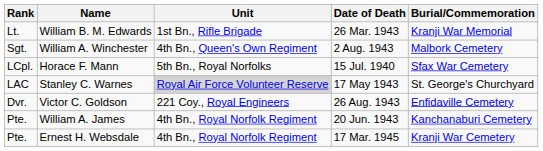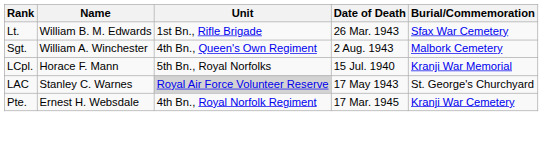William B. M. Edwards | Burial/Commemoration: Kranji War Memorial -> Sfax War Cemetery
Horace F. Mann | Burial/Commemoration: Sfax War Cemetery -> Kranji War Memorial
- row: Dvr. | Victor C. Goldson | 221 Coy., Royal Engineers | 26 Aug. 1943 | Enfidaville Cemetery
- row: Pte. | William A. James | 4th Bn., Royal Norfolk Regiment | 20 Jun. 1943 | Kanchanaburi Cemetery
